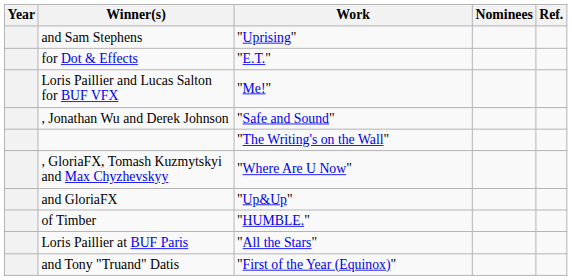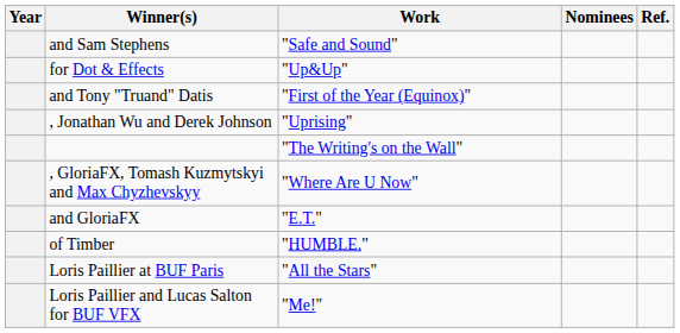and Sam Stephens | Work: "Uprising" -> "Safe and Sound"
for Dot & Effects | Work: "E.T." -> "Up&Up"
rows swapped: and Tony "Truand" Datis <-> Loris Paillier and Lucas Salton for BUF VFX
, Jonathan Wu and Derek Johnson | Work: "Safe and Sound" -> "Uprising"
and GloriaFX | Work: "Up&Up" -> "E.T."
